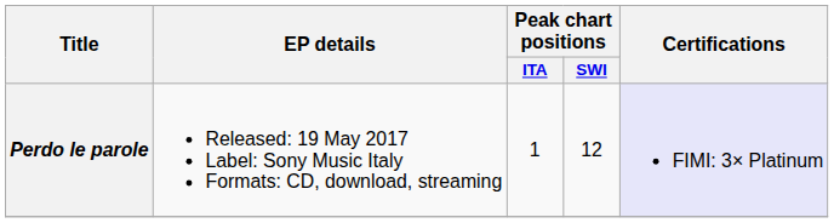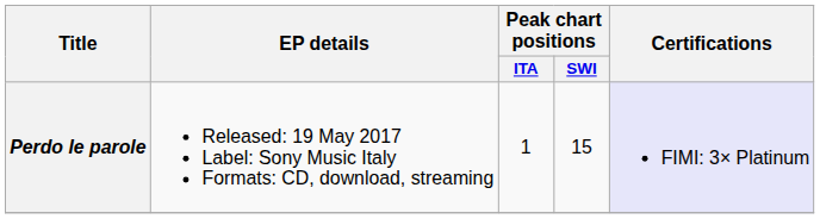Perdo le parole | Peak chart positions / SWI: 12 -> 15
